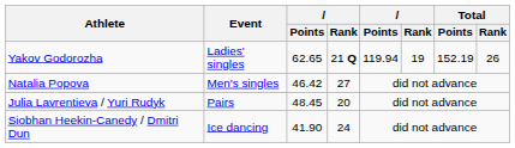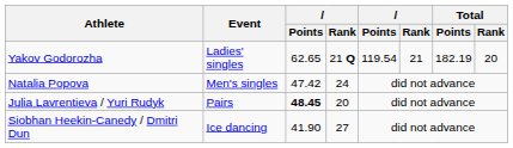Yakov Godorozha | column 5: 119.94 -> 119.54
Yakov Godorozha | column 6: 19 -> 21
Yakov Godorozha | Total / Points: 152.19 -> 182.19
Yakov Godorozha | Total / Rank: 26 -> 20
Natalia Popova | column 3: 46.42 -> 47.42
Natalia Popova | column 4: 27 -> 24
Julia Lavrentieva / Yuri Rudyk | column 3: normal -> bold
Siobhan Heekin-Canedy / Dmitri Dun | column 4: 24 -> 27
